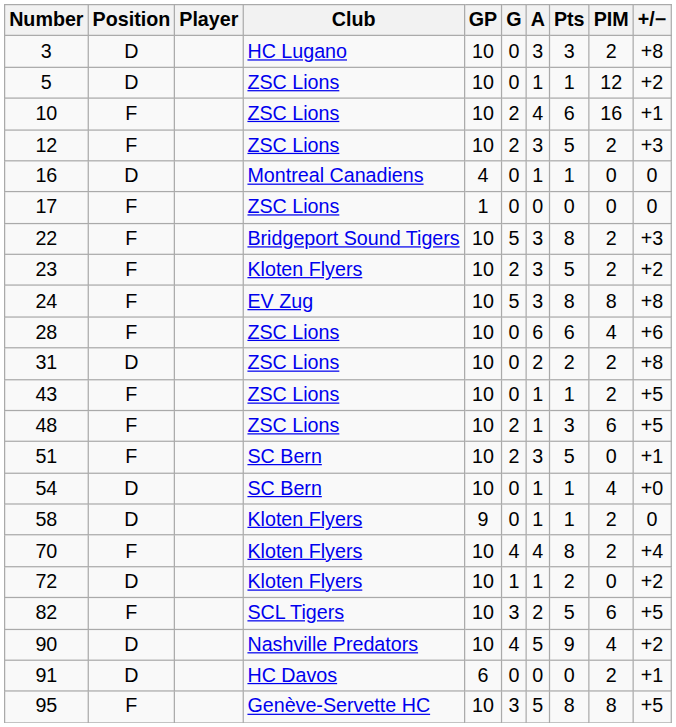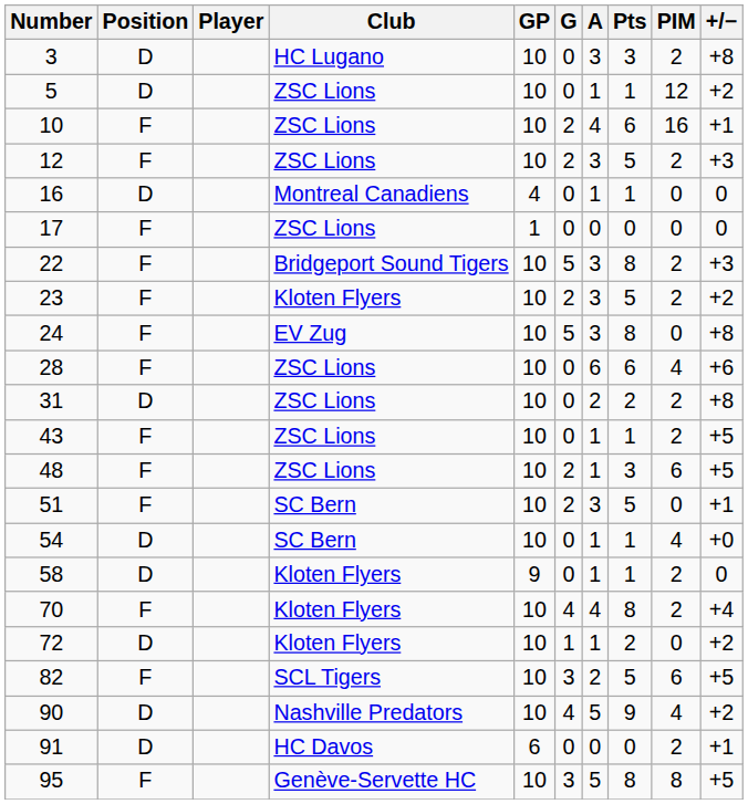24 | PIM: 8 -> 0
